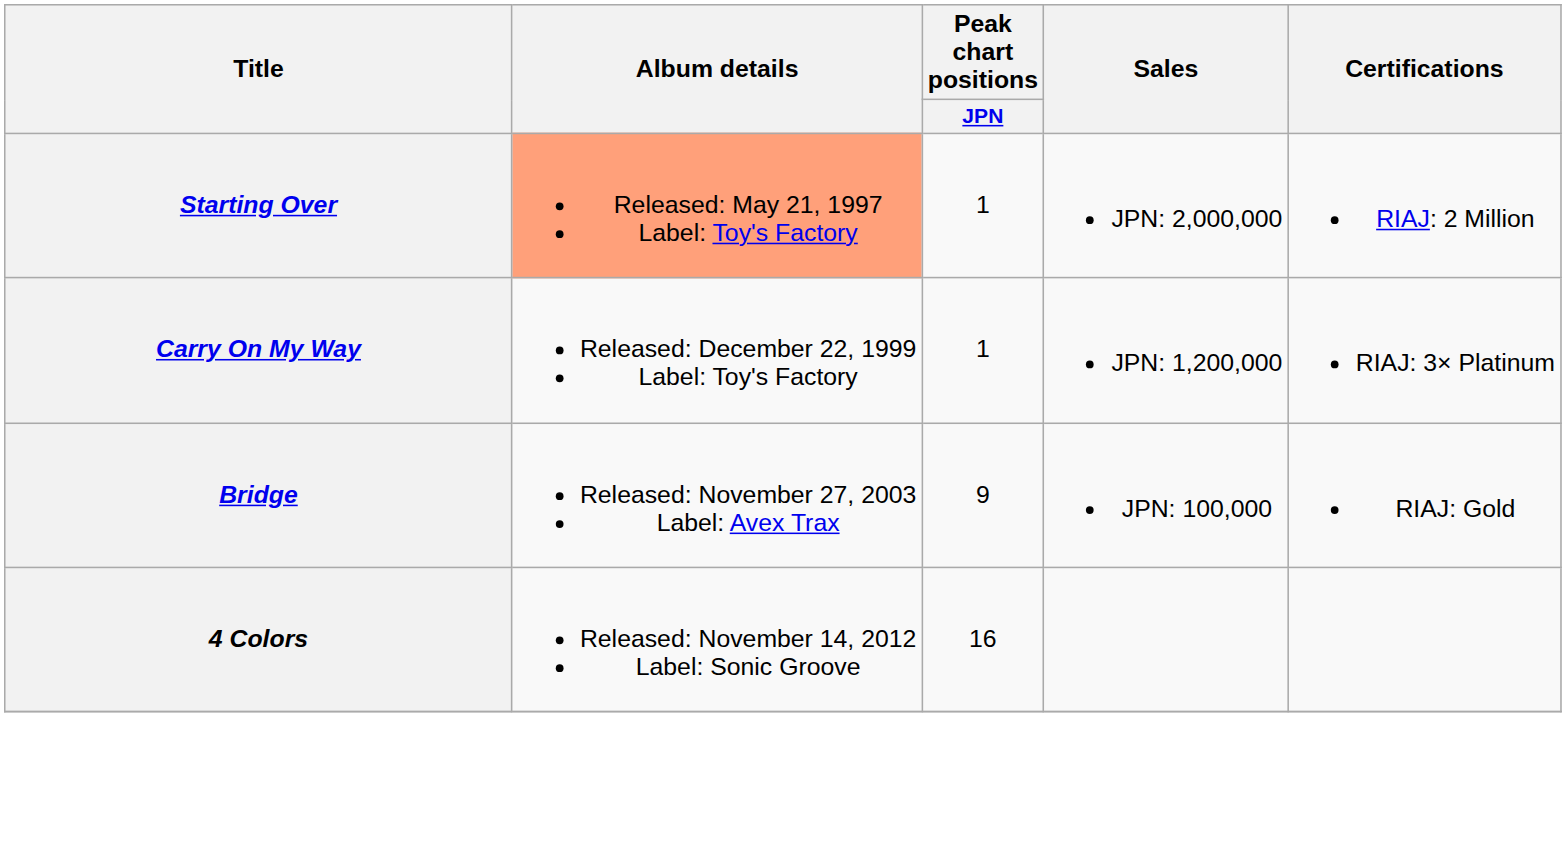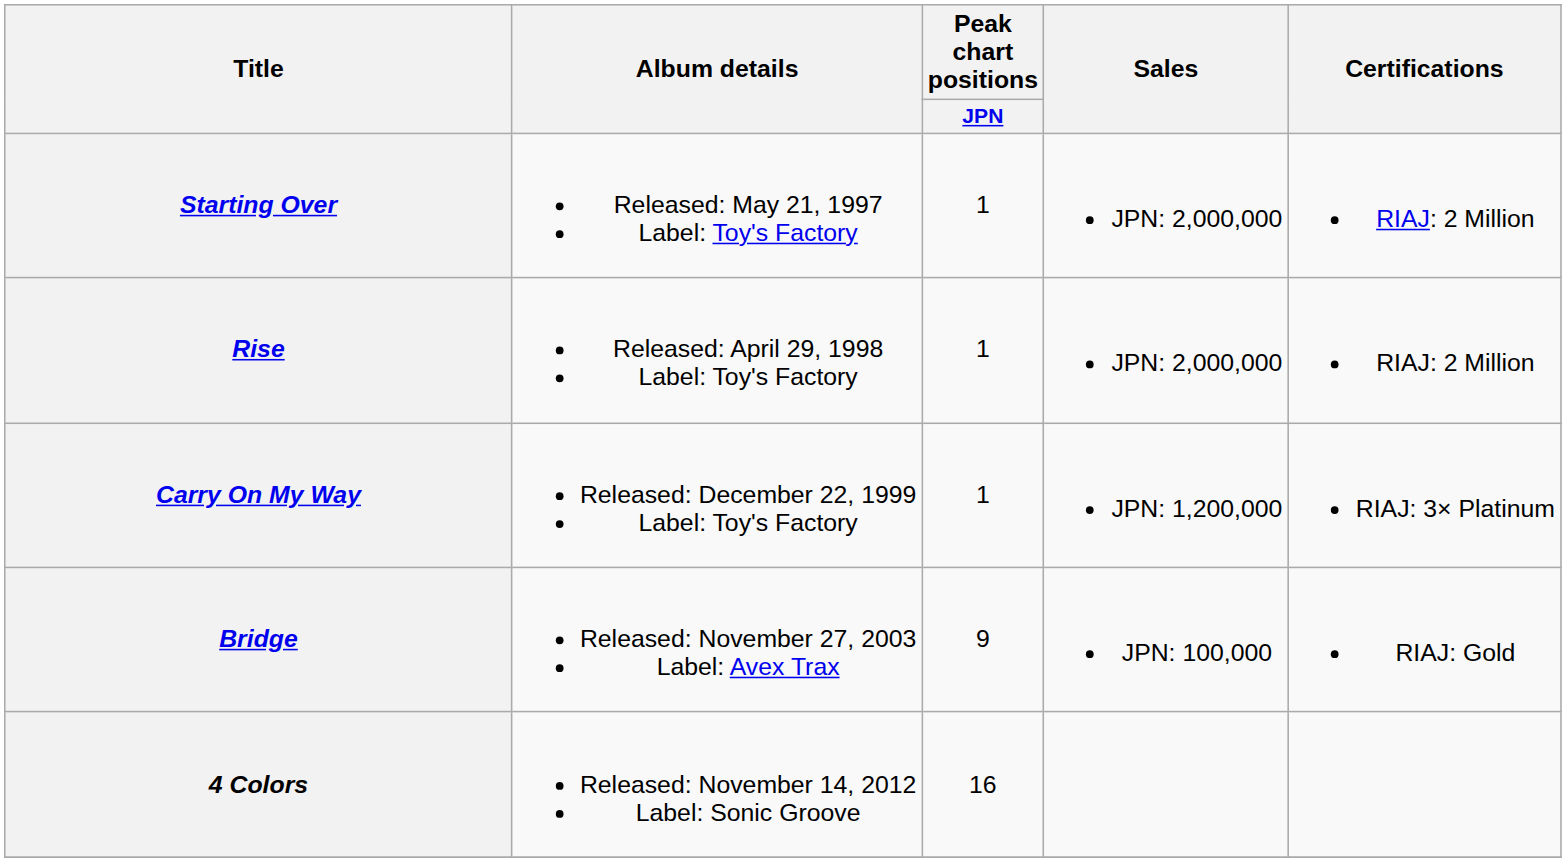Starting Over | Album details: lightsalmon background -> no background
+ row: Rise | Released: April 29, 1998 Label: Toy's Factory | 1 | JPN: 2,000,000 | RIAJ: 2 Million
